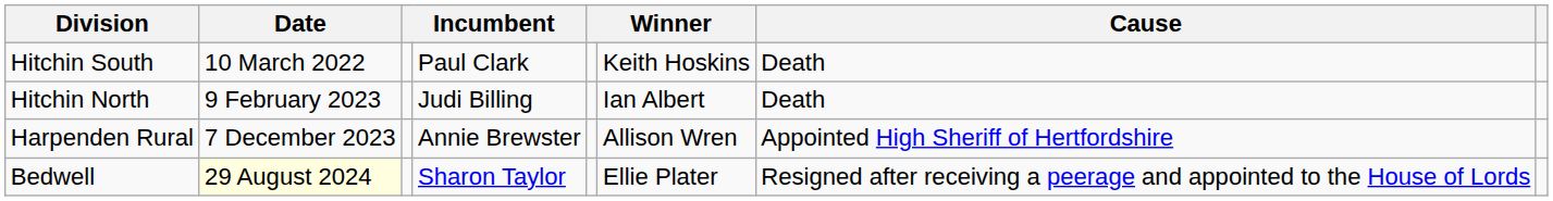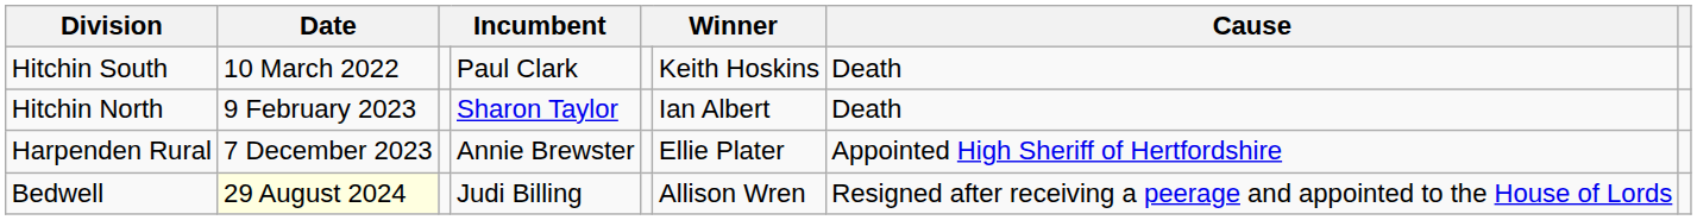Hitchin North | column 4: Judi Billing -> Sharon Taylor
Harpenden Rural | column 6: Allison Wren -> Ellie Plater
Bedwell | column 4: Sharon Taylor -> Judi Billing
Bedwell | column 6: Ellie Plater -> Allison Wren
